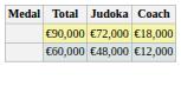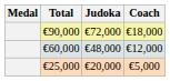+ row: €25,000 | €20,000 | €5,000
